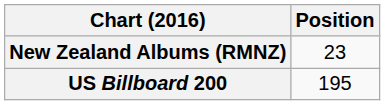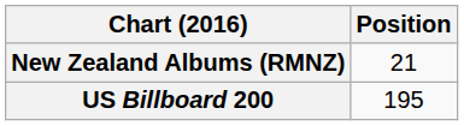New Zealand Albums (RMNZ) | Position: 23 -> 21
